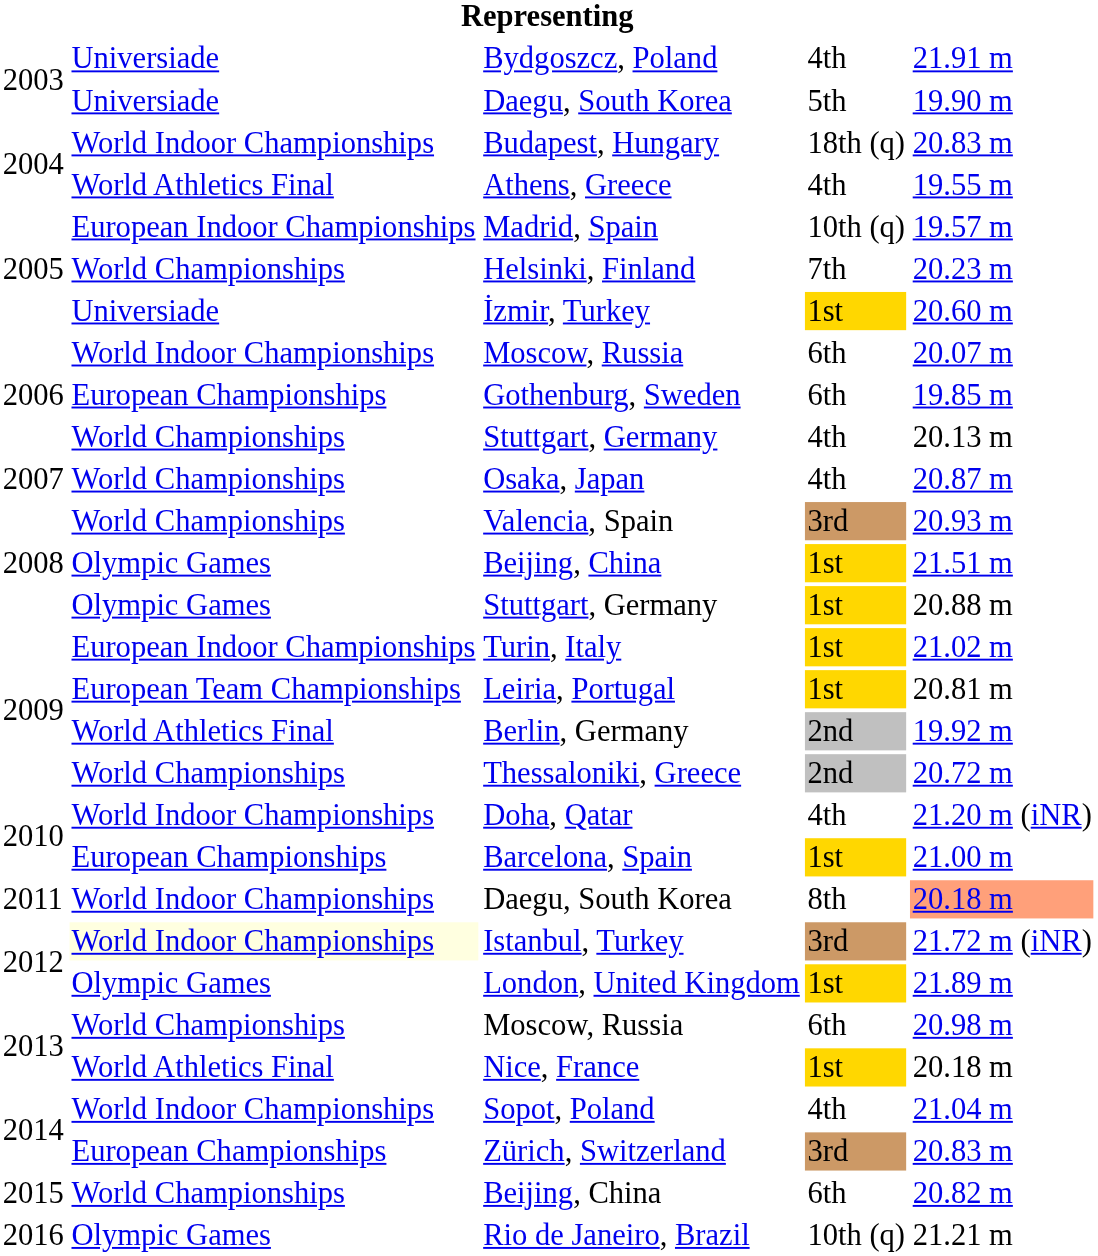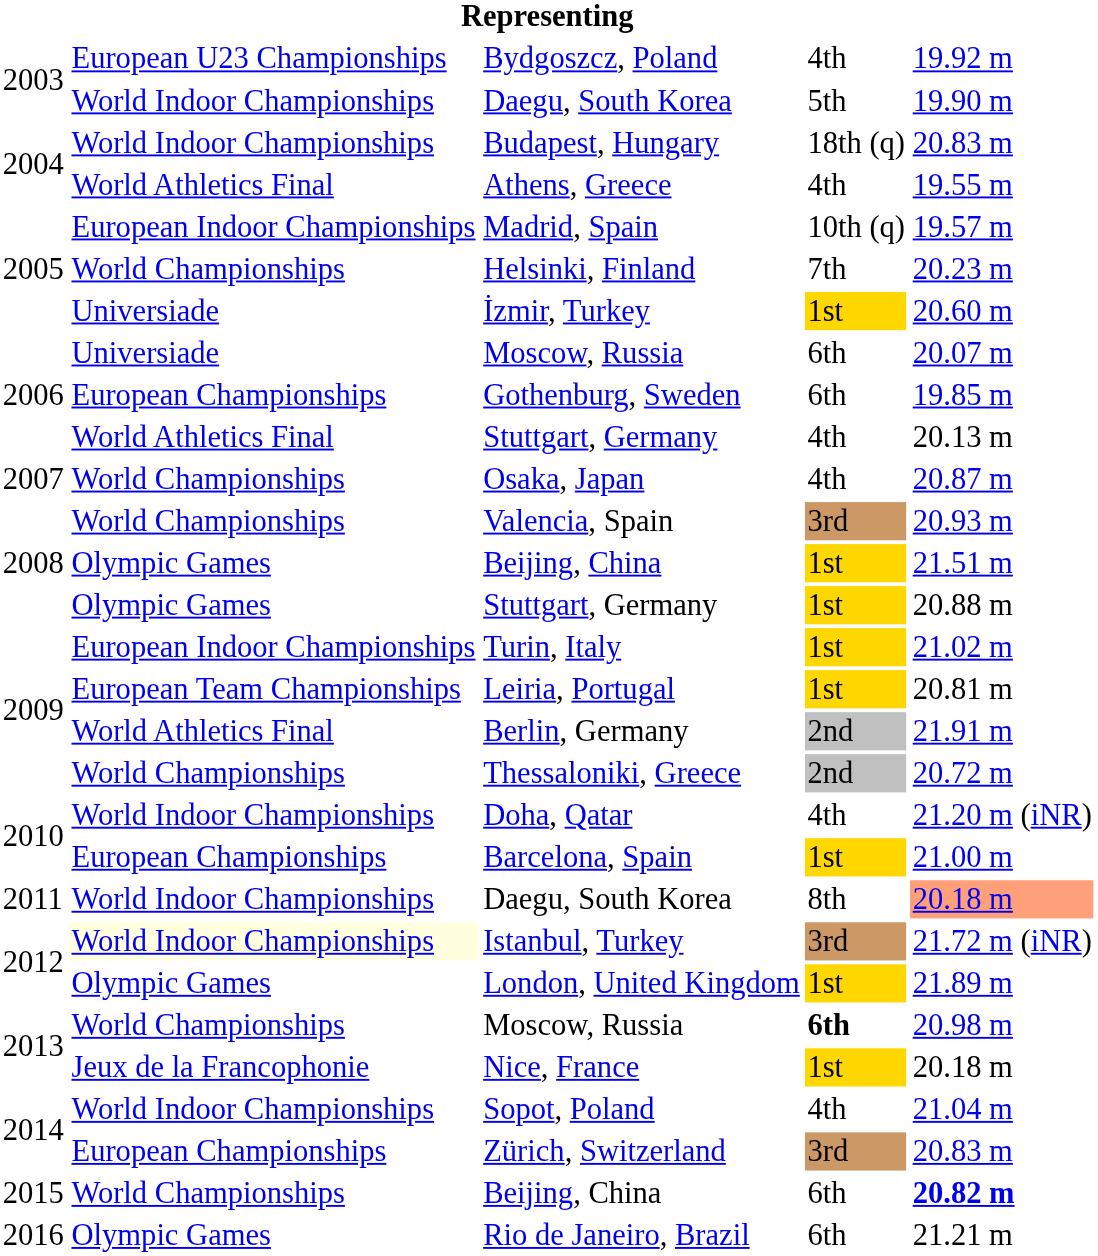Bydgoszcz, Poland | column 2: Universiade -> European U23 Championships
Bydgoszcz, Poland | column 5: 21.91 m -> 19.92 m
2003 / Daegu, South Korea | column 2: Universiade -> World Indoor Championships
2006 / Moscow, Russia | column 2: World Indoor Championships -> Universiade
2006 / Stuttgart, Germany | column 2: World Championships -> World Athletics Final
Berlin, Germany | column 5: 19.92 m -> 21.91 m
2013 / Moscow, Russia | column 4: normal -> bold
Nice, France | column 2: World Athletics Final -> Jeux de la Francophonie
2015 / Beijing, China | column 5: normal -> bold
Rio de Janeiro, Brazil | column 4: 10th (q) -> 6th
